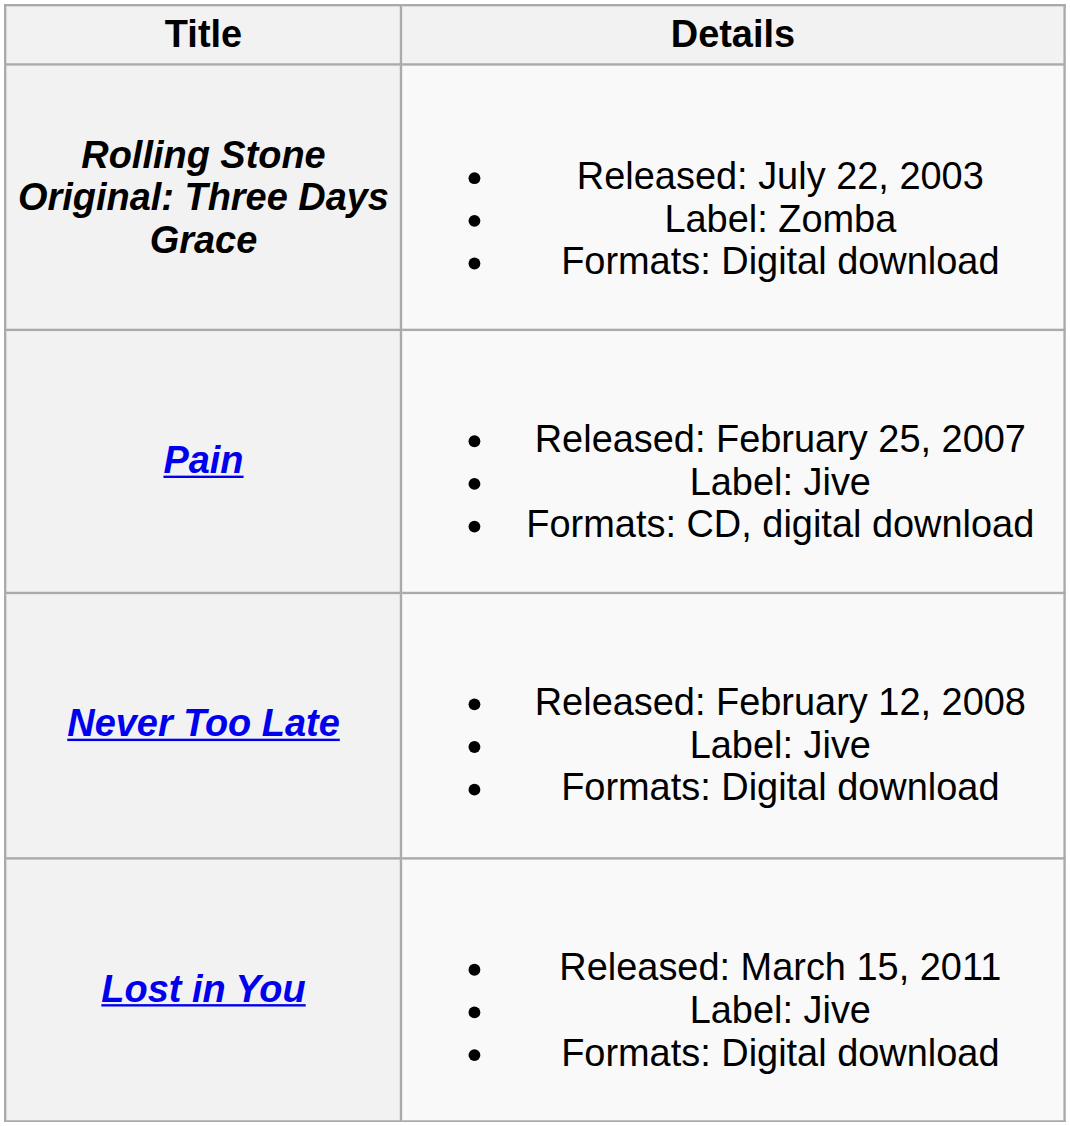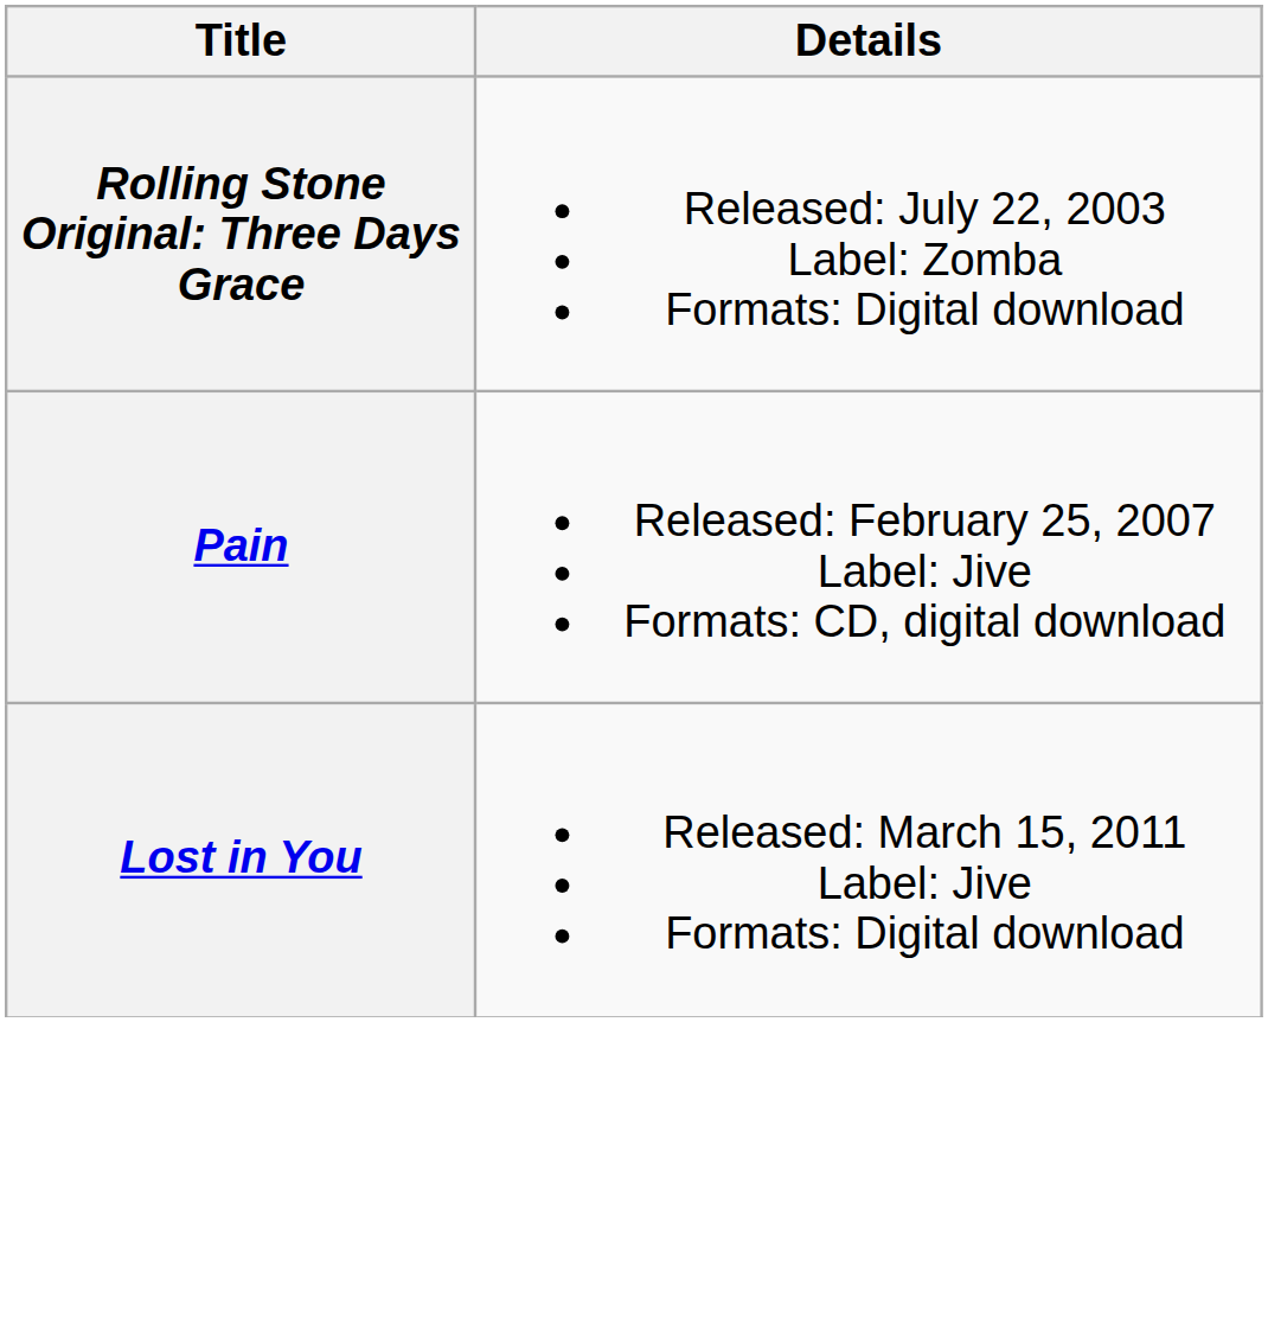- row: Never Too Late | Released: February 12, 2008 Label: Jive Formats: Digital download
